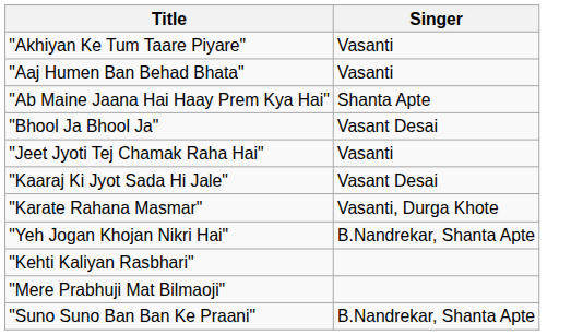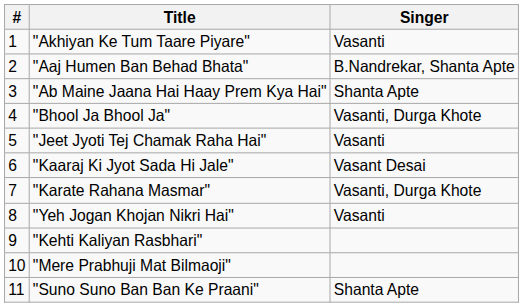+ column: # | 1 | 2 | 3 | 4 | 5 | 6 | 7 | 8 | 9 | 10 | 11
"Aaj Humen Ban Behad Bhata" | Singer: Vasanti -> B.Nandrekar, Shanta Apte
"Bhool Ja Bhool Ja" | Singer: Vasant Desai -> Vasanti, Durga Khote
"Yeh Jogan Khojan Nikri Hai" | Singer: B.Nandrekar, Shanta Apte -> Vasanti
"Suno Suno Ban Ban Ke Praani" | Singer: B.Nandrekar, Shanta Apte -> Shanta Apte
